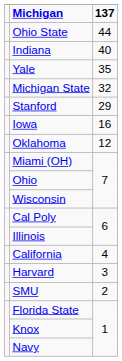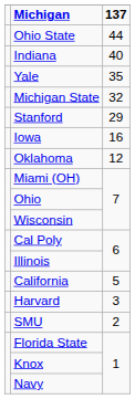California | 137: 4 -> 5
